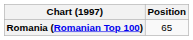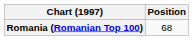Romania (Romanian Top 100) | Position: 65 -> 68
